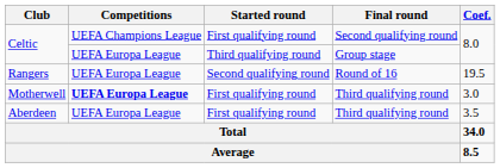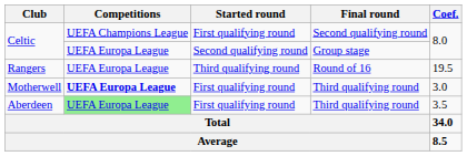Celtic / Group stage | Started round: Third qualifying round -> Second qualifying round
Rangers | Started round: Second qualifying round -> Third qualifying round
Aberdeen | Competitions: no background -> lightgreen background
